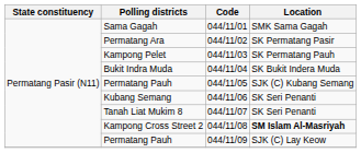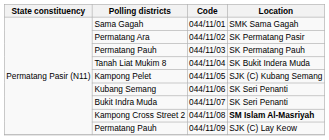044/11/03 | Polling districts: Kampong Pelet -> Permatang Pauh
044/11/04 | Polling districts: Bukit Indra Muda -> Tanah Liat Mukim 8
044/11/05 | Polling districts: Permatang Pauh -> Kampong Pelet
044/11/07 | Polling districts: Tanah Liat Mukim 8 -> Bukit Indra Muda
